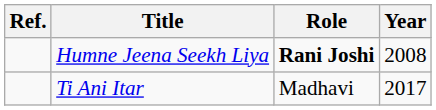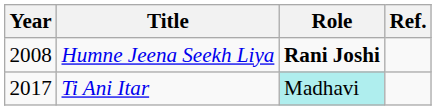columns swapped: Year <-> Ref.
Ti Ani Itar | Role: no background -> paleturquoise background
